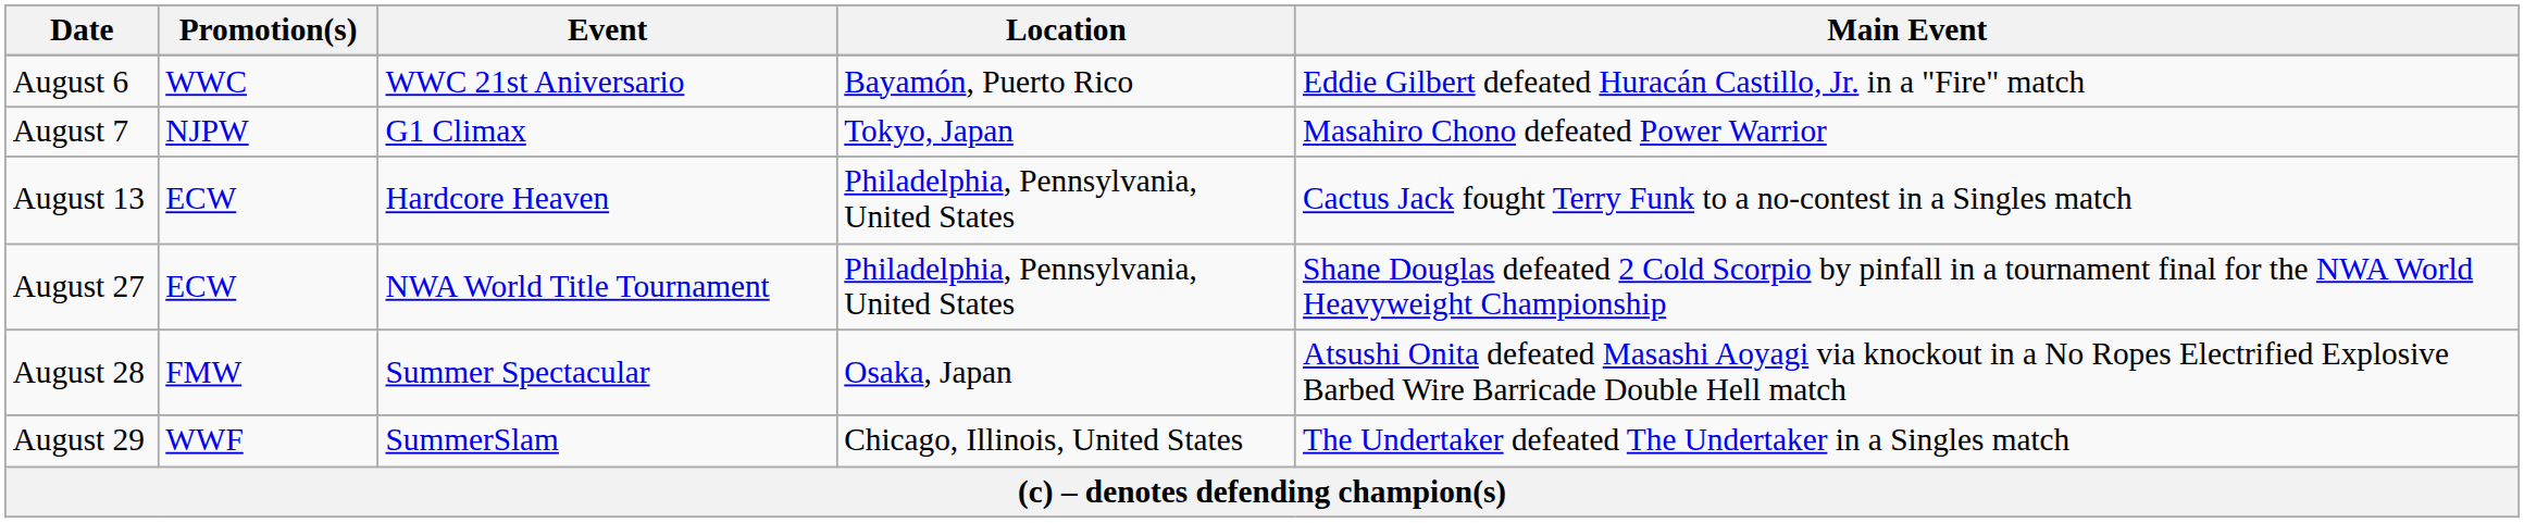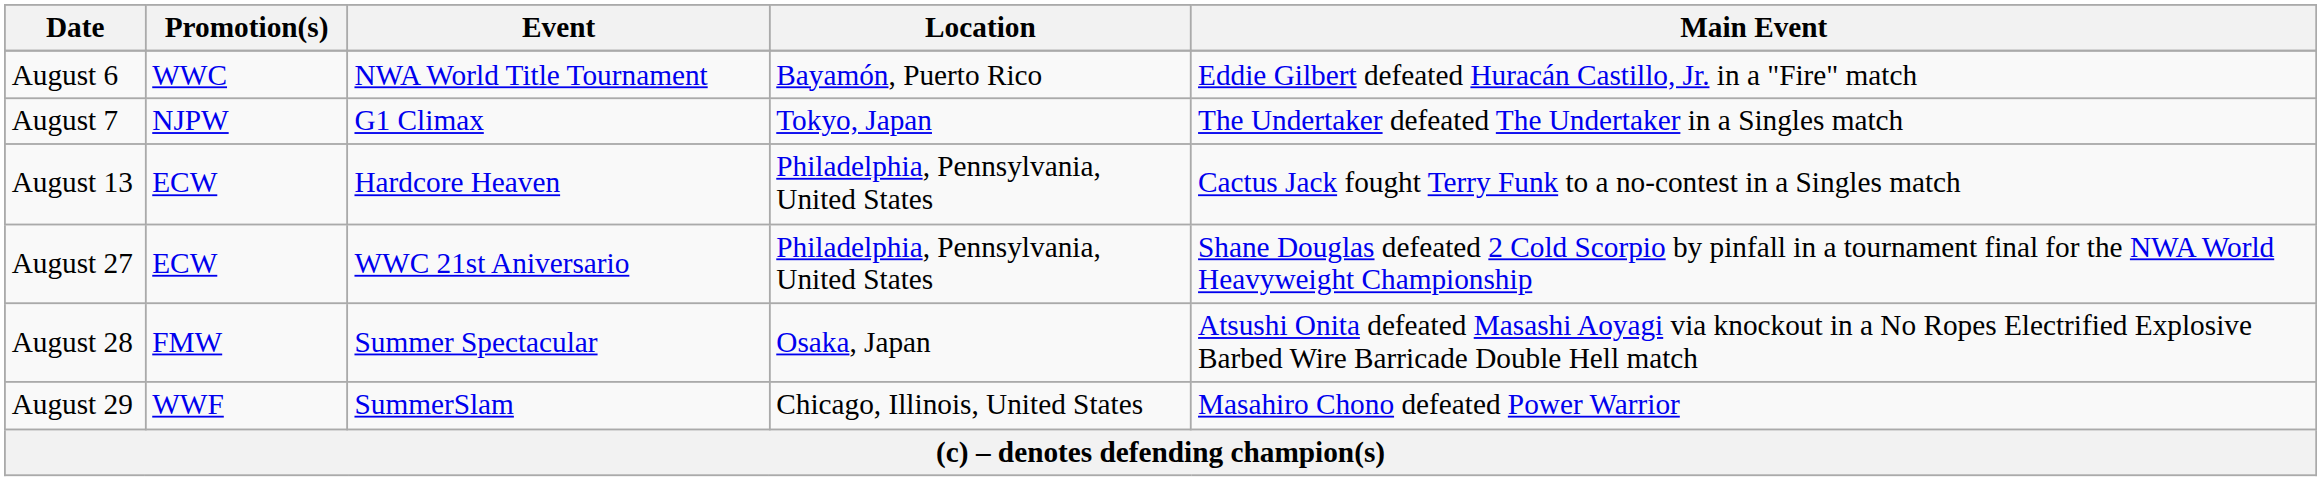August 6 | Event: WWC 21st Aniversario -> NWA World Title Tournament
August 7 | Main Event: Masahiro Chono defeated Power Warrior -> The Undertaker defeated The Undertaker in a Singles match
August 27 | Event: NWA World Title Tournament -> WWC 21st Aniversario
August 29 | Main Event: The Undertaker defeated The Undertaker in a Singles match -> Masahiro Chono defeated Power Warrior
